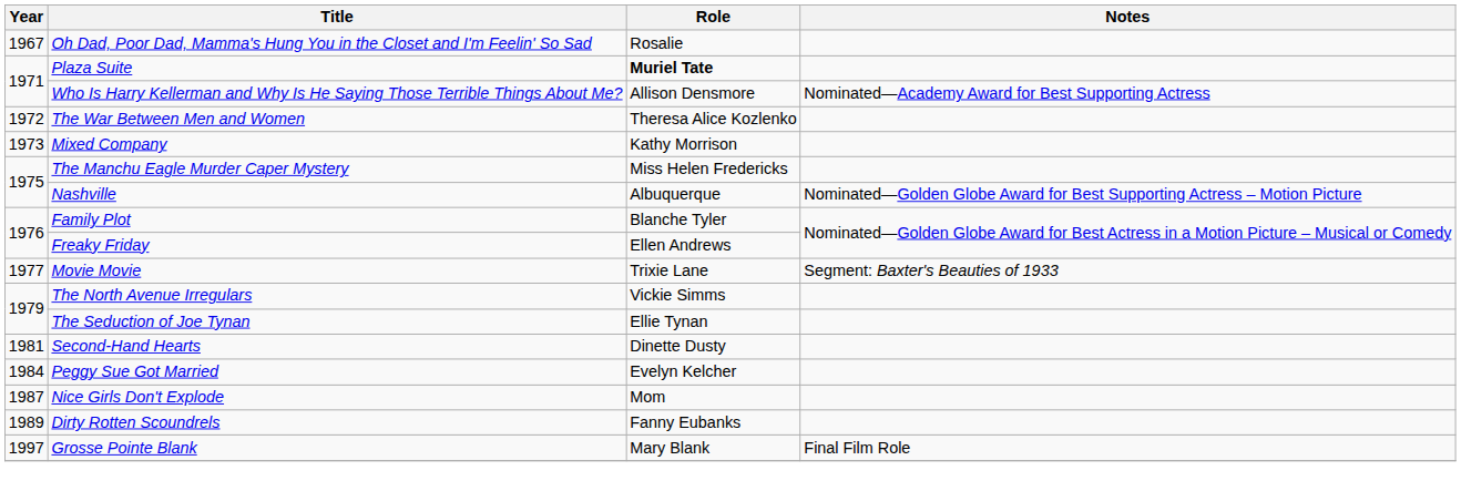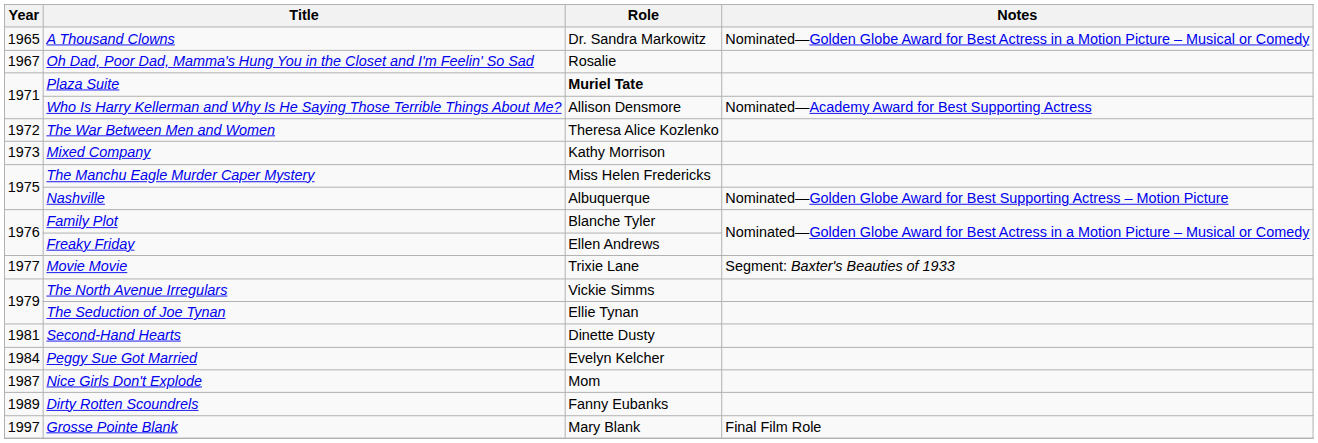+ row: 1965 | A Thousand Clowns | Dr. Sandra Markowitz | Nominated—Golden Globe Award for Best Actress in a Motion Picture – Musical or Comedy
